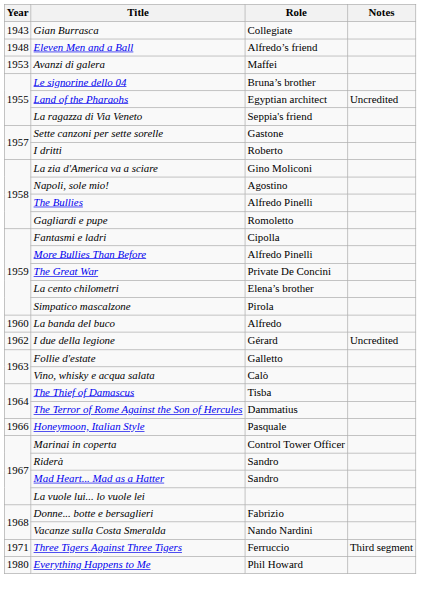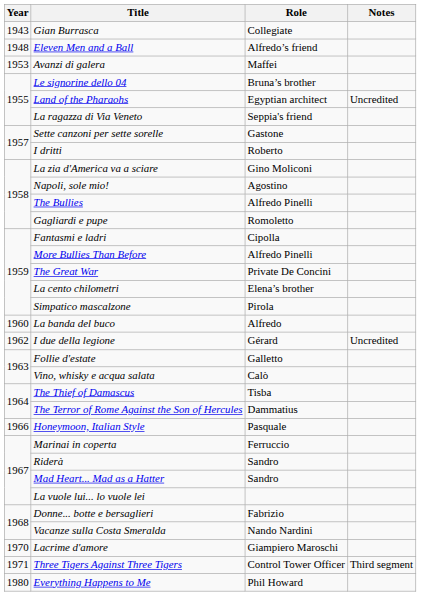Marinai in coperta | Role: Control Tower Officer -> Ferruccio
+ row: 1970 | Lacrime d'amore | Giampiero Maroschi
Three Tigers Against Three Tigers | Role: Ferruccio -> Control Tower Officer
